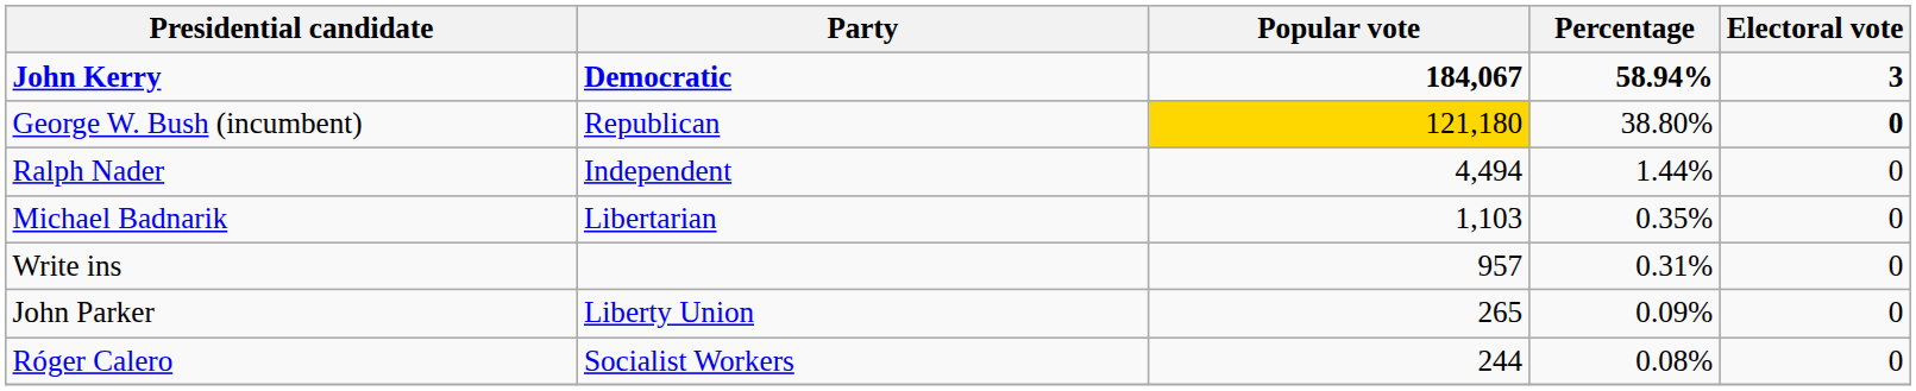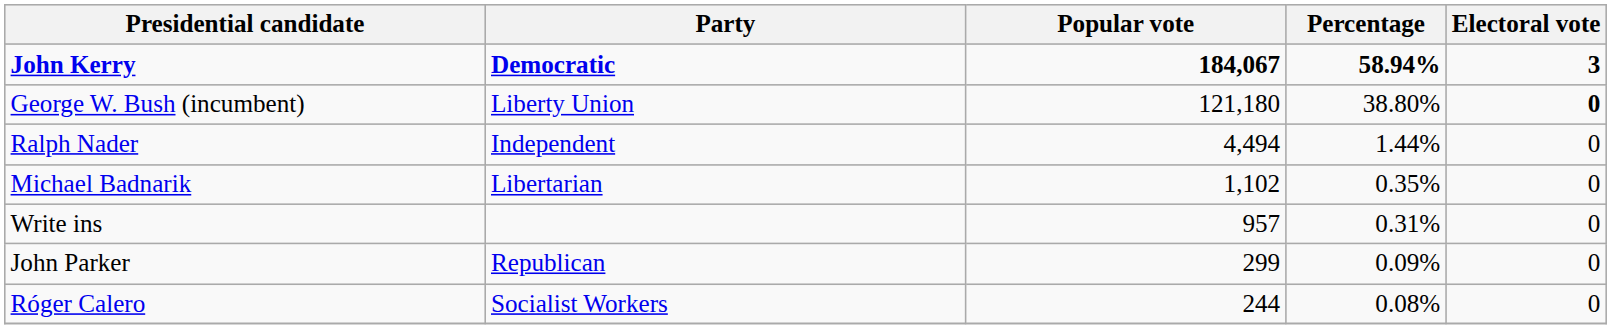George W. Bush (incumbent) | Party: Republican -> Liberty Union
George W. Bush (incumbent) | Popular vote: gold background -> no background
Michael Badnarik | Popular vote: 1,103 -> 1,102
John Parker | Party: Liberty Union -> Republican
John Parker | Popular vote: 265 -> 299
